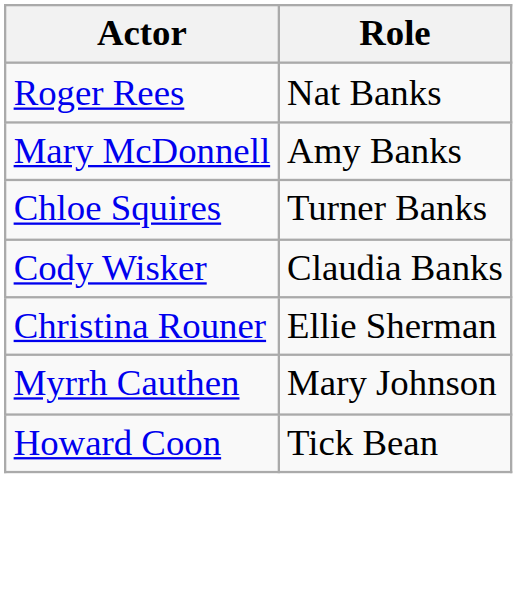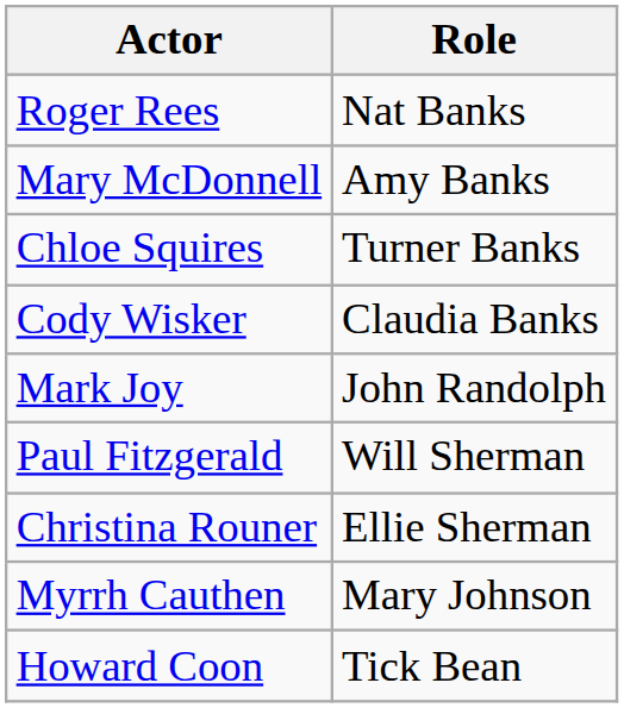+ row: Mark Joy | John Randolph
+ row: Paul Fitzgerald | Will Sherman
